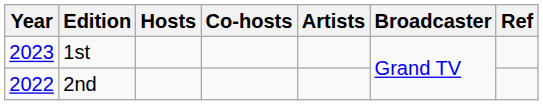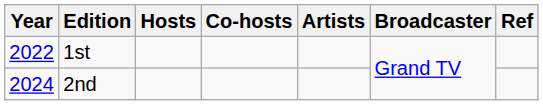1st | Year: 2023 -> 2022
2nd | Year: 2022 -> 2024
